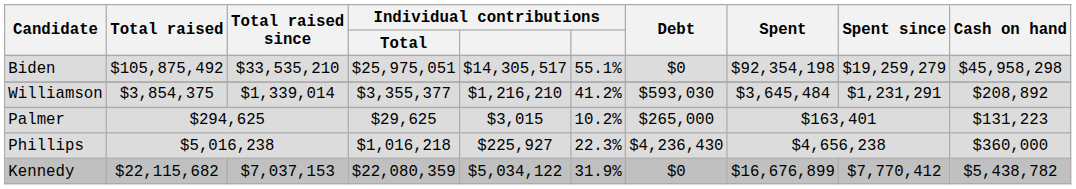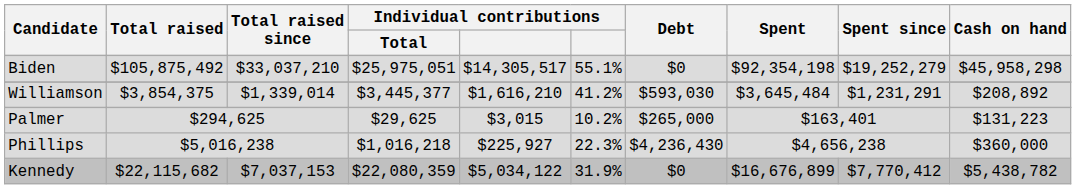Biden | Total raised since: $33,535,210 -> $33,037,210
Biden | Spent since: $19,259,279 -> $19,252,279
Williamson | Individual contributions / Total: $3,355,377 -> $3,445,377
Williamson | column 5: $1,216,210 -> $1,616,210
